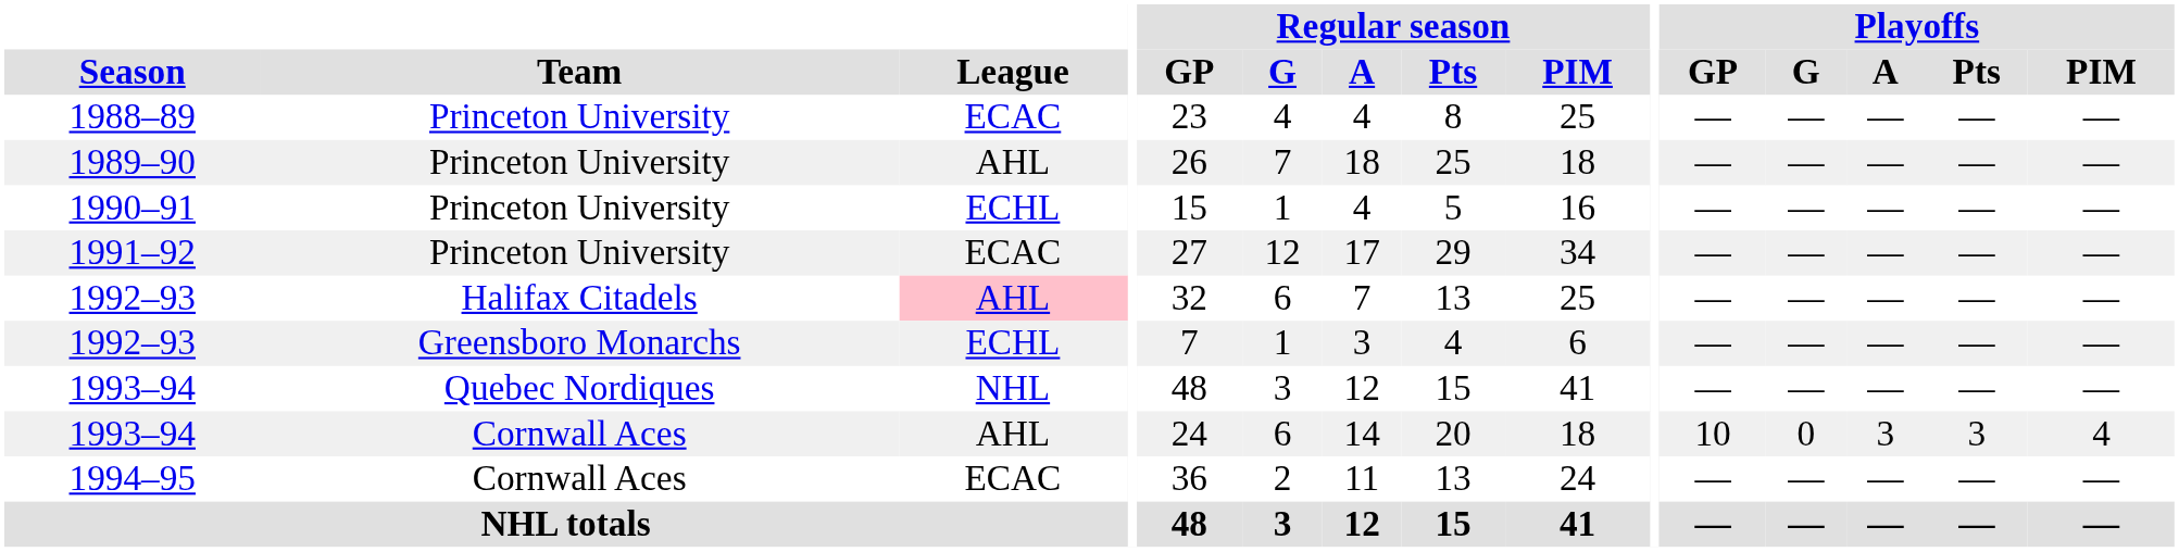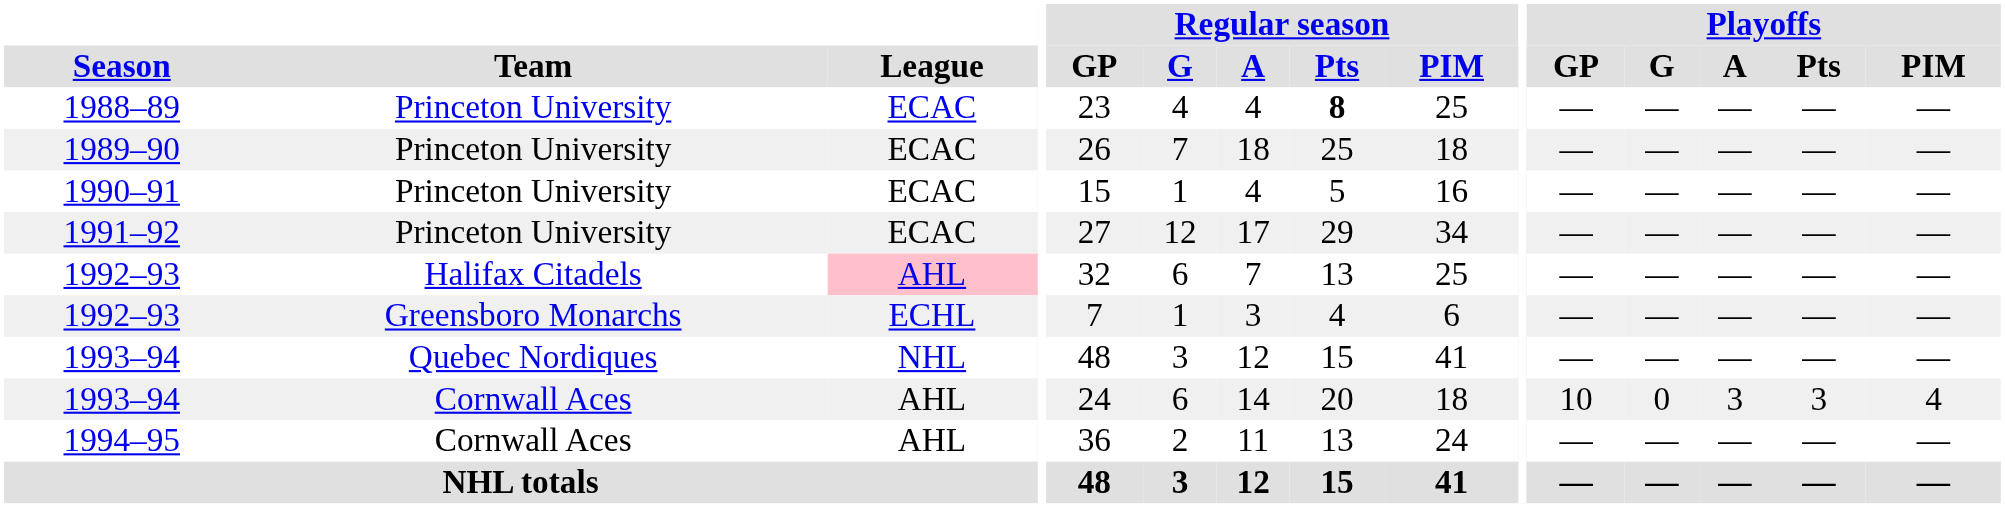1988–89 | Regular season / Pts: normal -> bold
1989–90 | League: AHL -> ECAC
1990–91 | League: ECHL -> ECAC
1994–95 | League: ECAC -> AHL
